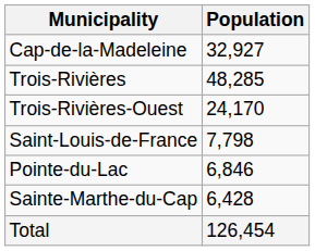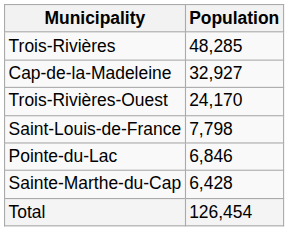rows swapped: Trois-Rivières <-> Cap-de-la-Madeleine
